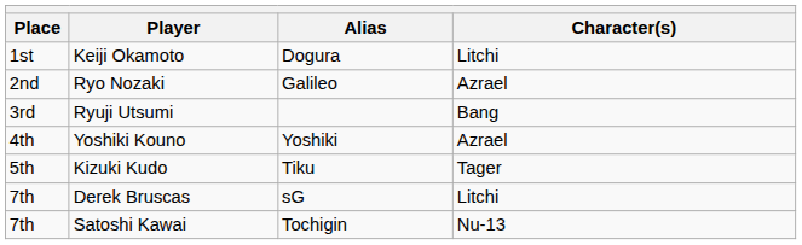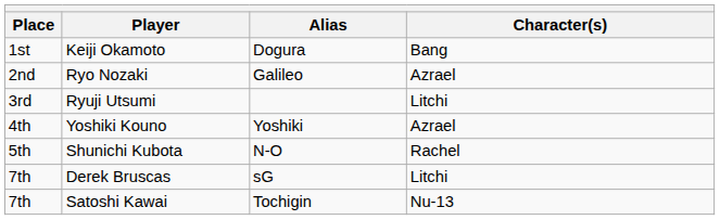Keiji Okamoto | Character(s): Litchi -> Bang
Ryuji Utsumi | Character(s): Bang -> Litchi
+ row: 5th | Shunichi Kubota | N-O | Rachel
- row: 5th | Kizuki Kudo | Tiku | Tager
